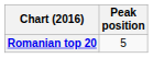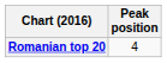Romanian top 20 | Peak position: 5 -> 4
